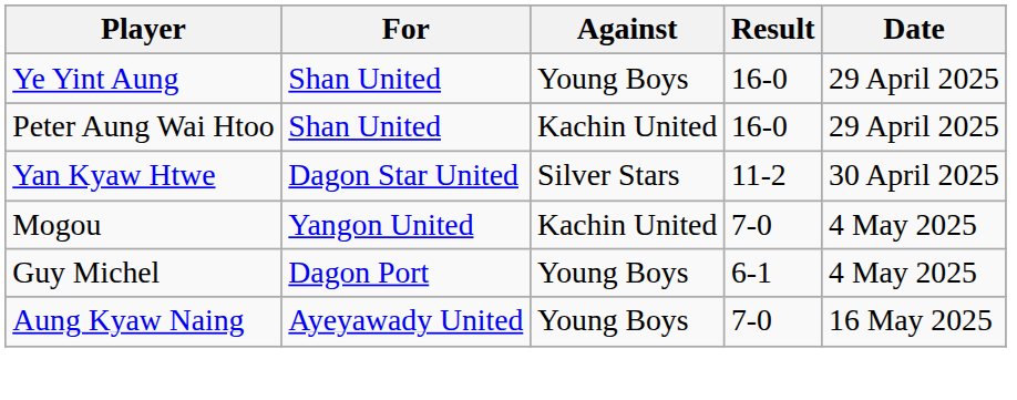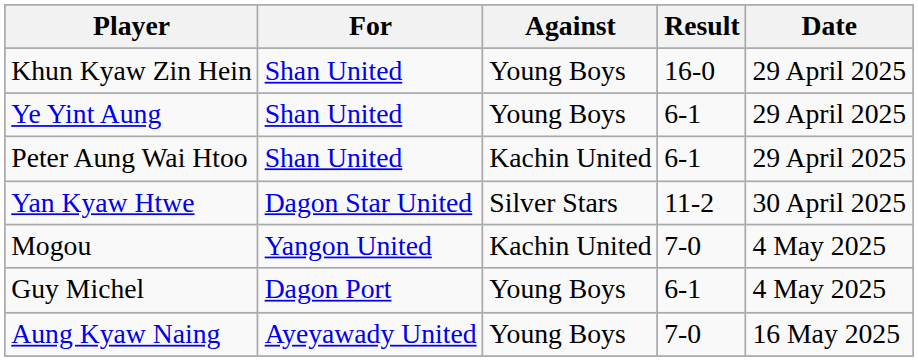+ row: Khun Kyaw Zin Hein | Shan United | Young Boys | 16-0 | 29 April 2025
Ye Yint Aung | Result: 16-0 -> 6-1
Peter Aung Wai Htoo | Result: 16-0 -> 6-1
